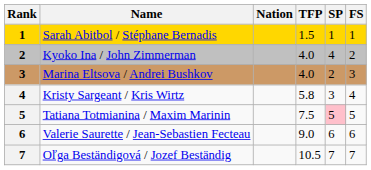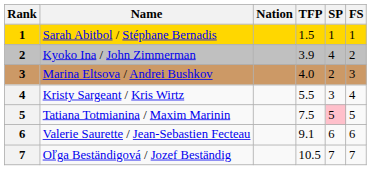Kyoko Ina / John Zimmerman | TFP: 4.0 -> 3.9
Kristy Sargeant / Kris Wirtz | TFP: 5.8 -> 5.5
Valerie Saurette / Jean-Sebastien Fecteau | TFP: 9.0 -> 9.1
